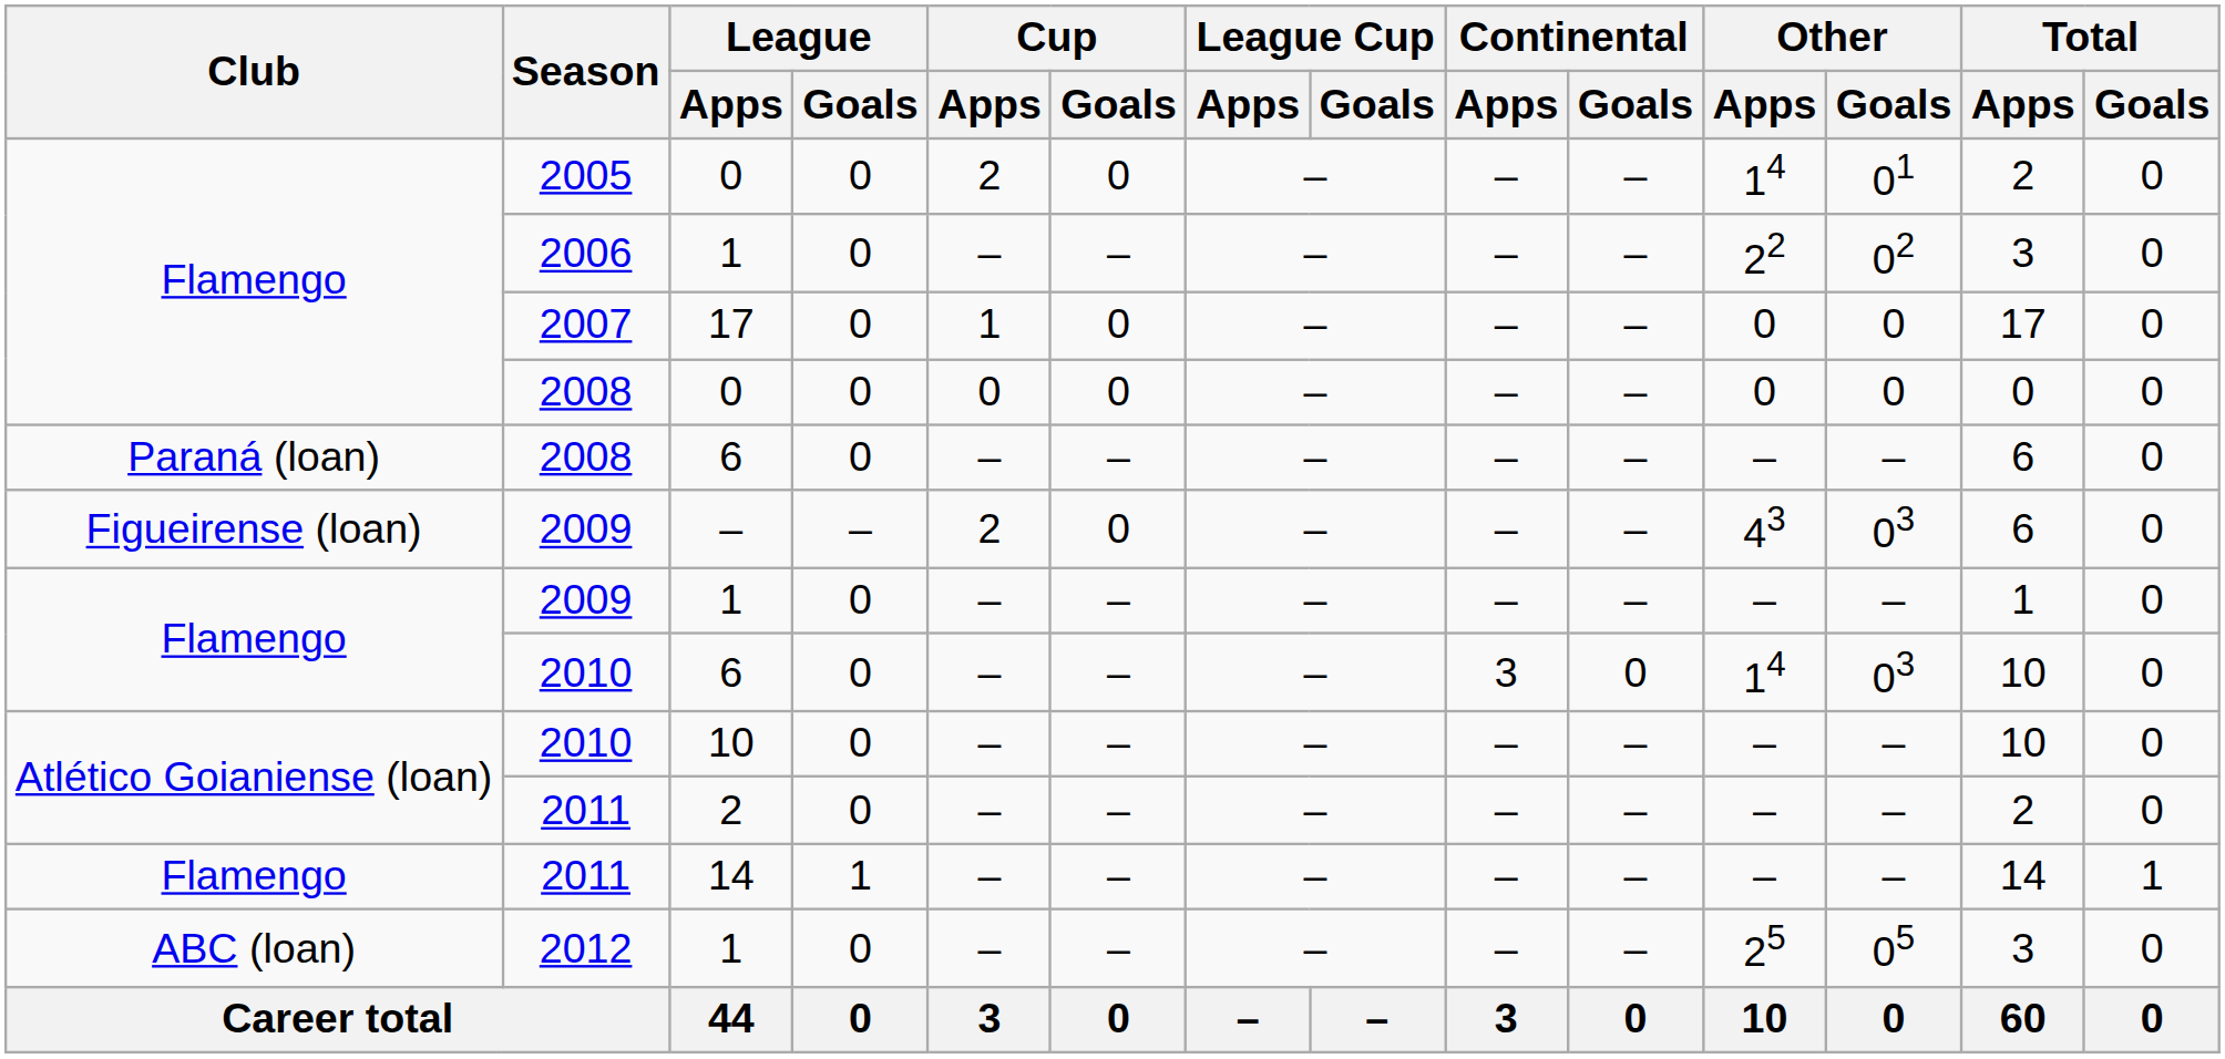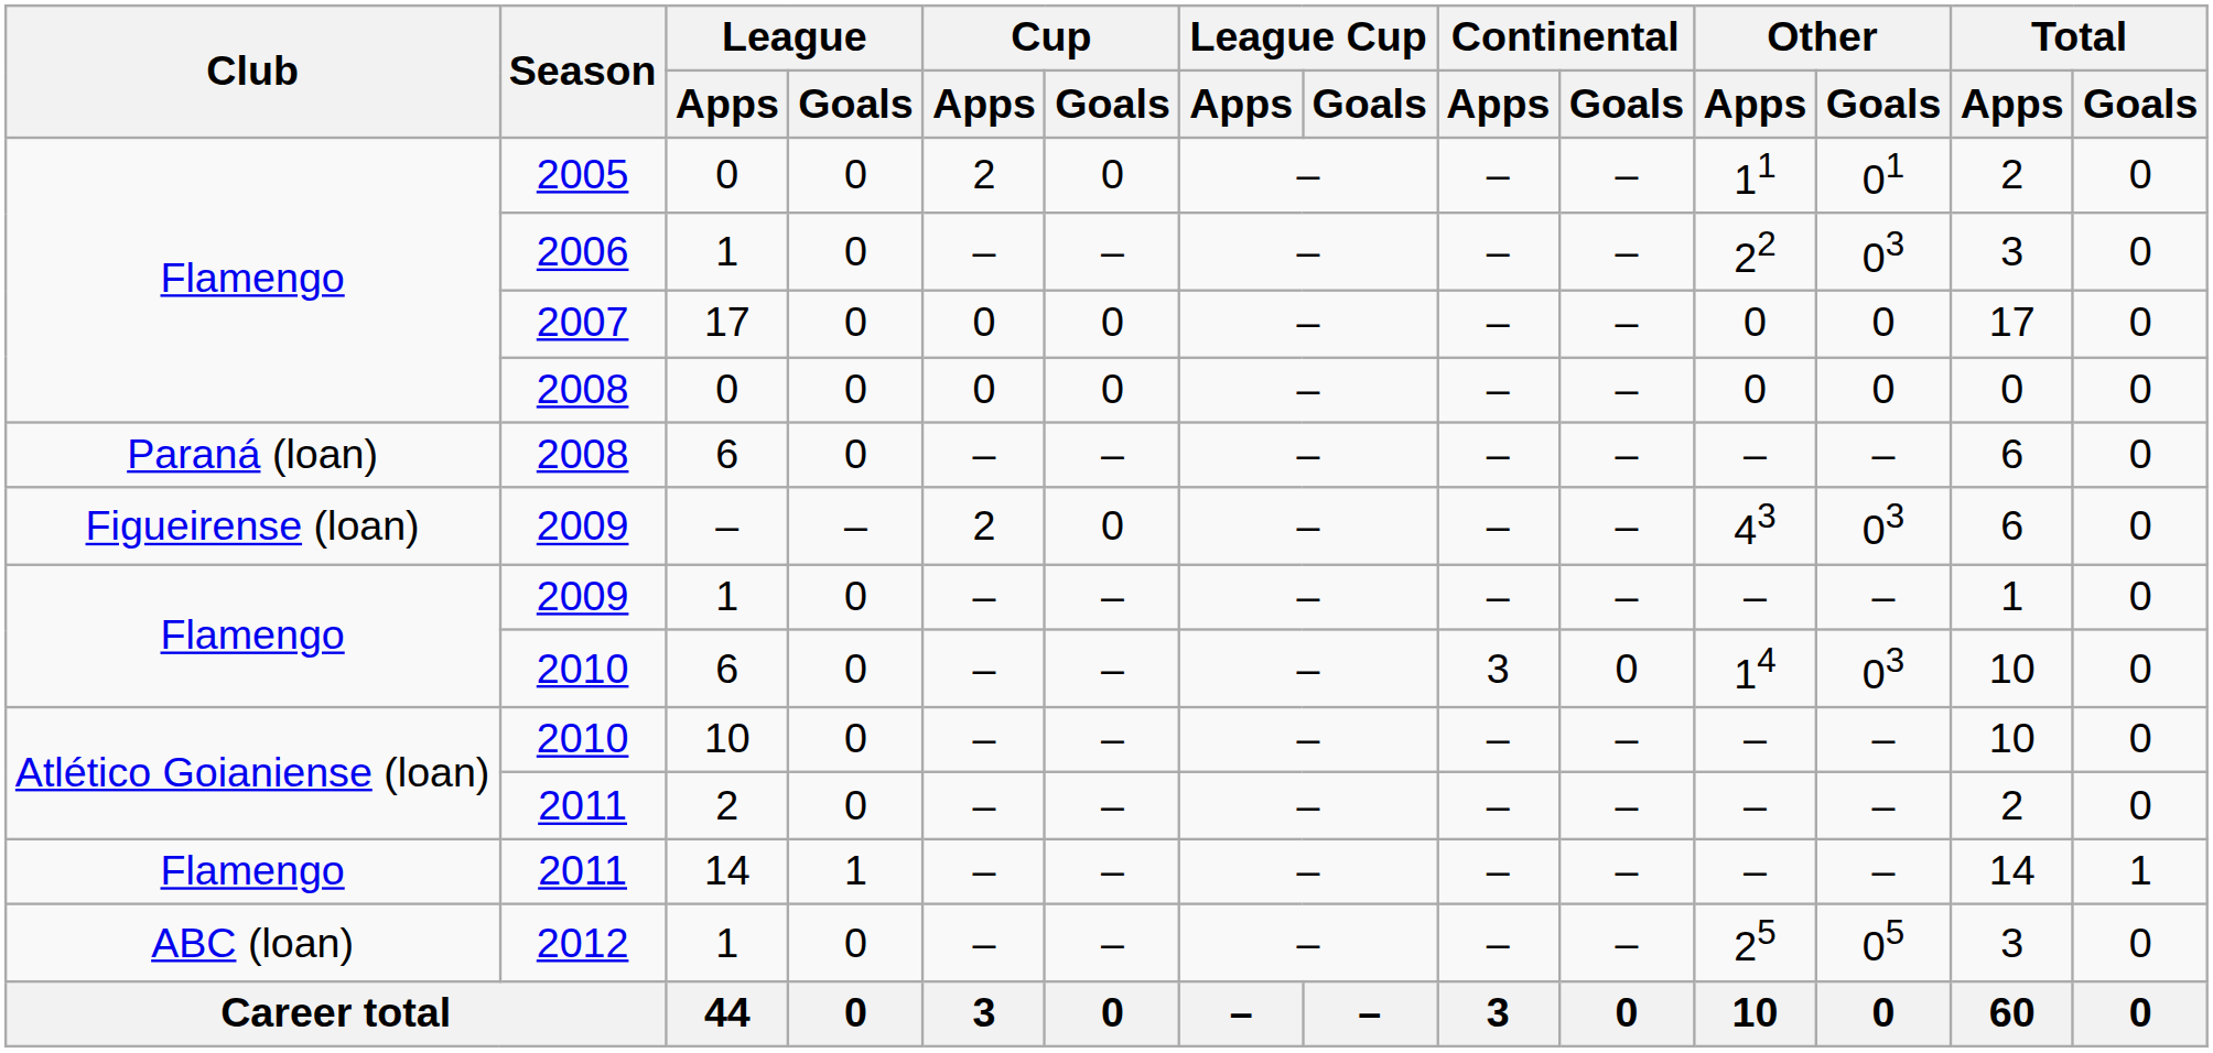2005 | Other / Apps: 14 -> 11
2006 | Other / Goals: 02 -> 03
2007 | Cup / Apps: 1 -> 0
